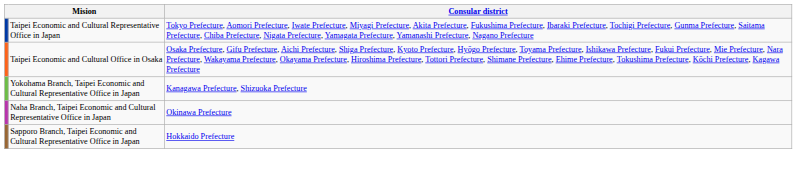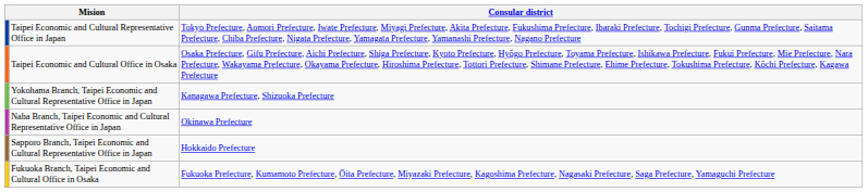+ row: Fukuoka Branch, Taipei Economic and Cultural Office in Osaka | Fukuoka Prefecture, Kumamoto Prefecture, Ōita Prefecture, Miyazaki Prefecture, Kagoshima Prefecture, Nagasaki Prefecture, Saga Prefecture, Yamaguchi Prefecture
